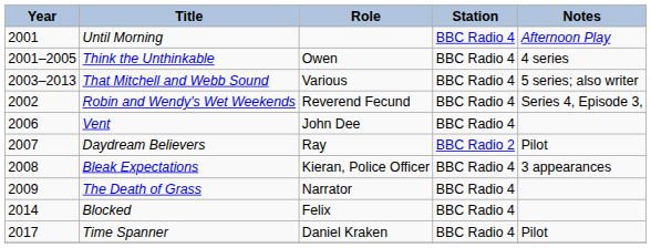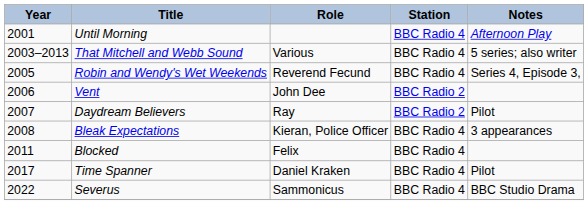- row: 2001–2005 | Think the Unthinkable | Owen | BBC Radio 4 | 4 series
Robin and Wendy's Wet Weekends | Year: 2002 -> 2005
Vent | Station: BBC Radio 4 -> BBC Radio 2
- row: 2009 | The Death of Grass | Narrator | BBC Radio 4
Blocked | Year: 2014 -> 2011
+ row: 2022 | Severus | Sammonicus | BBC Radio 4 | BBC Studio Drama
